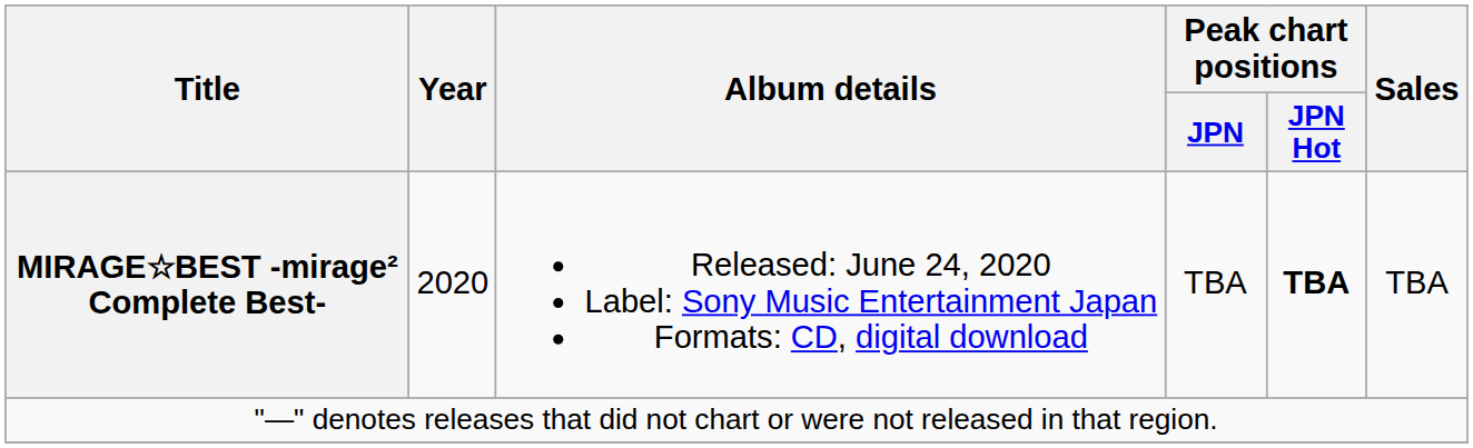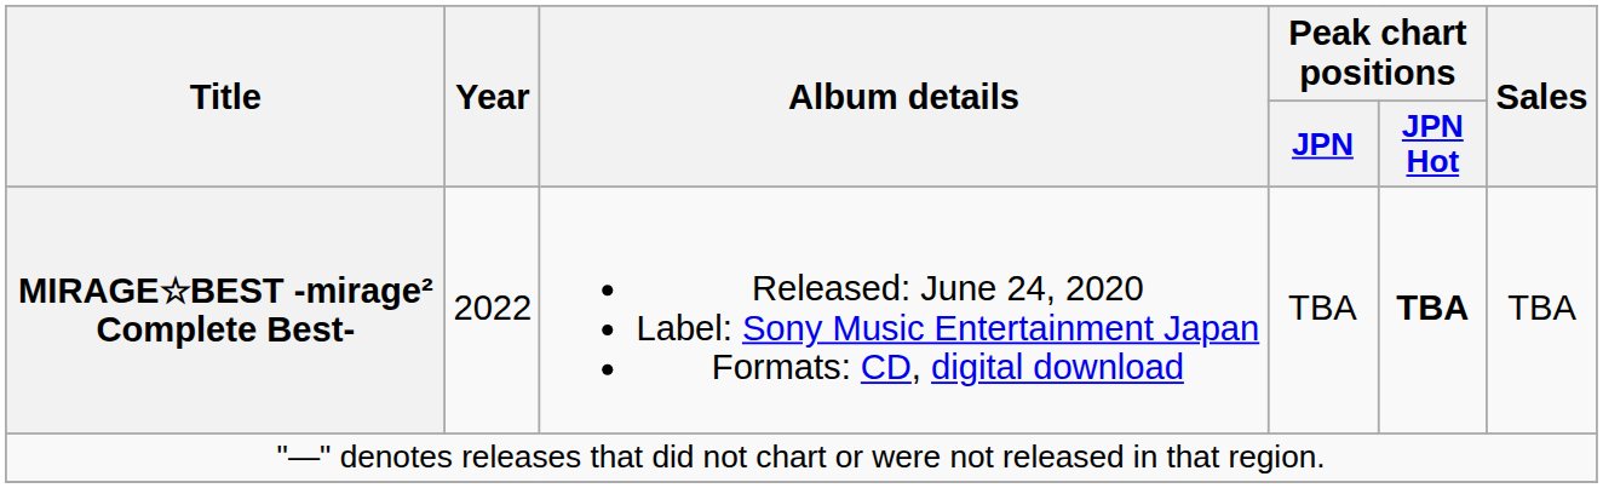MIRAGE☆BEST -mirage² Complete Best- | Year: 2020 -> 2022
